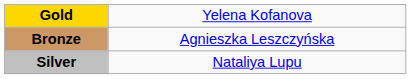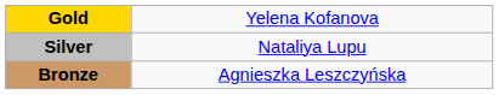rows swapped: Silver <-> Bronze
